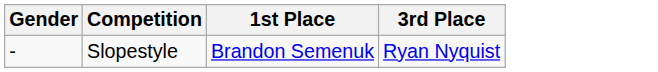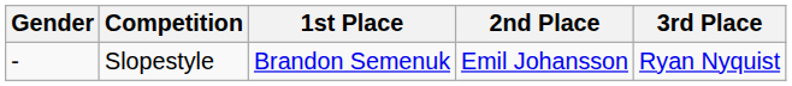+ column: 2nd Place | Emil Johansson
